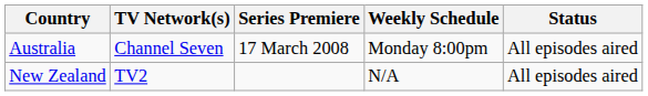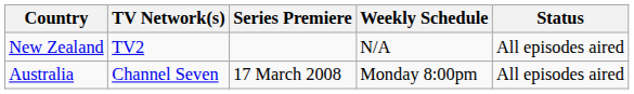rows swapped: New Zealand <-> Australia
